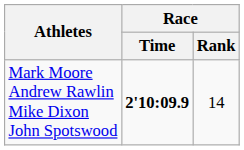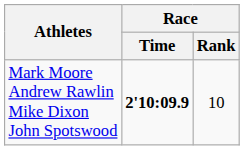Mark Moore Andrew Rawlin Mike Dixon John Spotswood | Race / Rank: 14 -> 10
